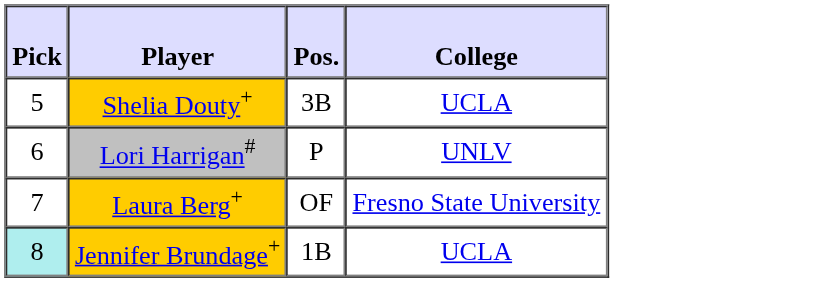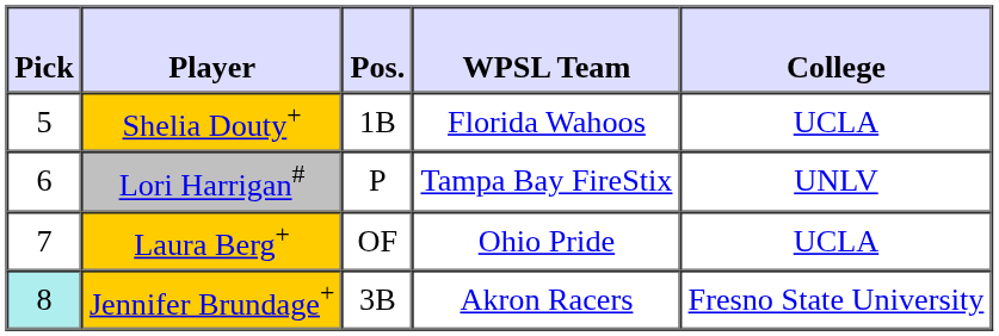+ column: WPSL Team | Florida Wahoos | Tampa Bay FireStix | Ohio Pride | Akron Racers
Shelia Douty+ | Pos.: 3B -> 1B
Laura Berg+ | College: Fresno State University -> UCLA
Jennifer Brundage+ | Pos.: 1B -> 3B
Jennifer Brundage+ | College: UCLA -> Fresno State University
